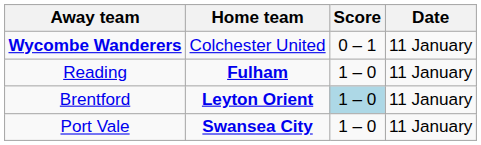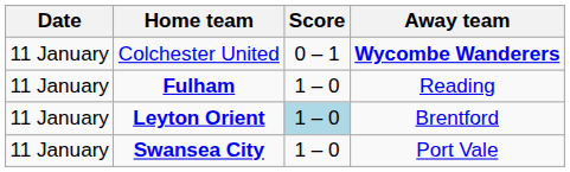columns swapped: Date <-> Away team
